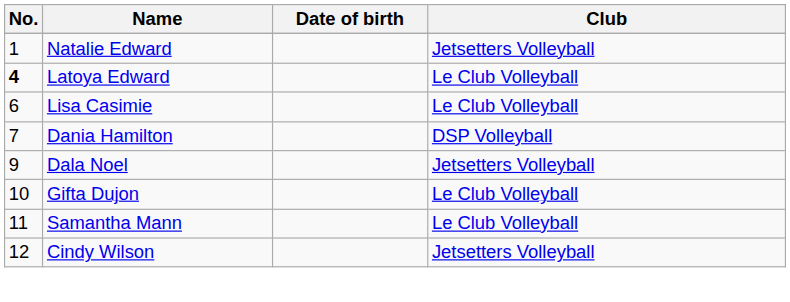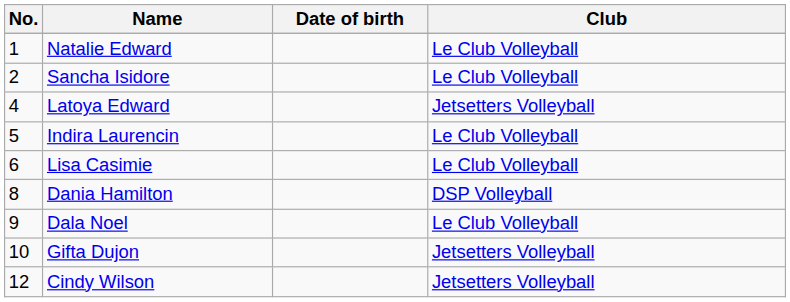Natalie Edward | Club: Jetsetters Volleyball -> Le Club Volleyball
+ row: 2 | Sancha Isidore | Le Club Volleyball
Latoya Edward | No.: bold -> normal
Latoya Edward | Club: Le Club Volleyball -> Jetsetters Volleyball
+ row: 5 | Indira Laurencin | Le Club Volleyball
Dania Hamilton | No.: 7 -> 8
Dala Noel | Club: Jetsetters Volleyball -> Le Club Volleyball
Gifta Dujon | Club: Le Club Volleyball -> Jetsetters Volleyball
- row: 11 | Samantha Mann | Le Club Volleyball
